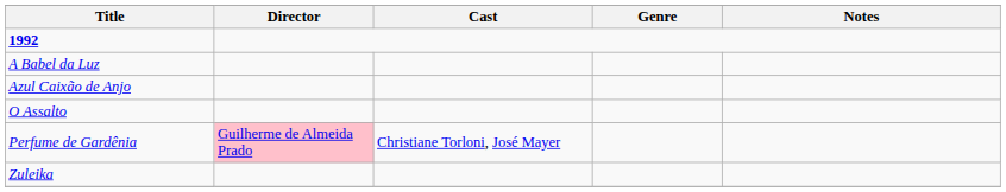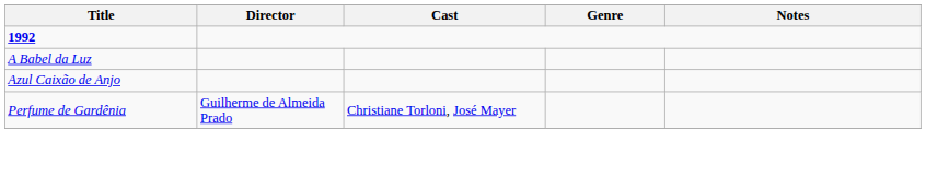- row: O Assalto
Perfume de Gardênia | Director: pink background -> no background
- row: Zuleika
